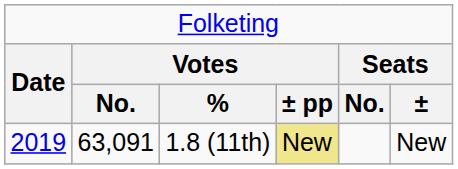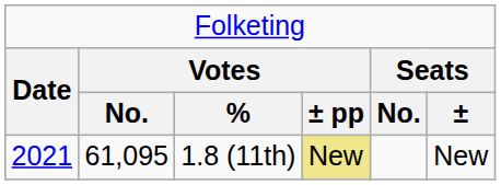1.8 (11th) | column 1: 2019 -> 2021
1.8 (11th) | column 2: 63,091 -> 61,095
